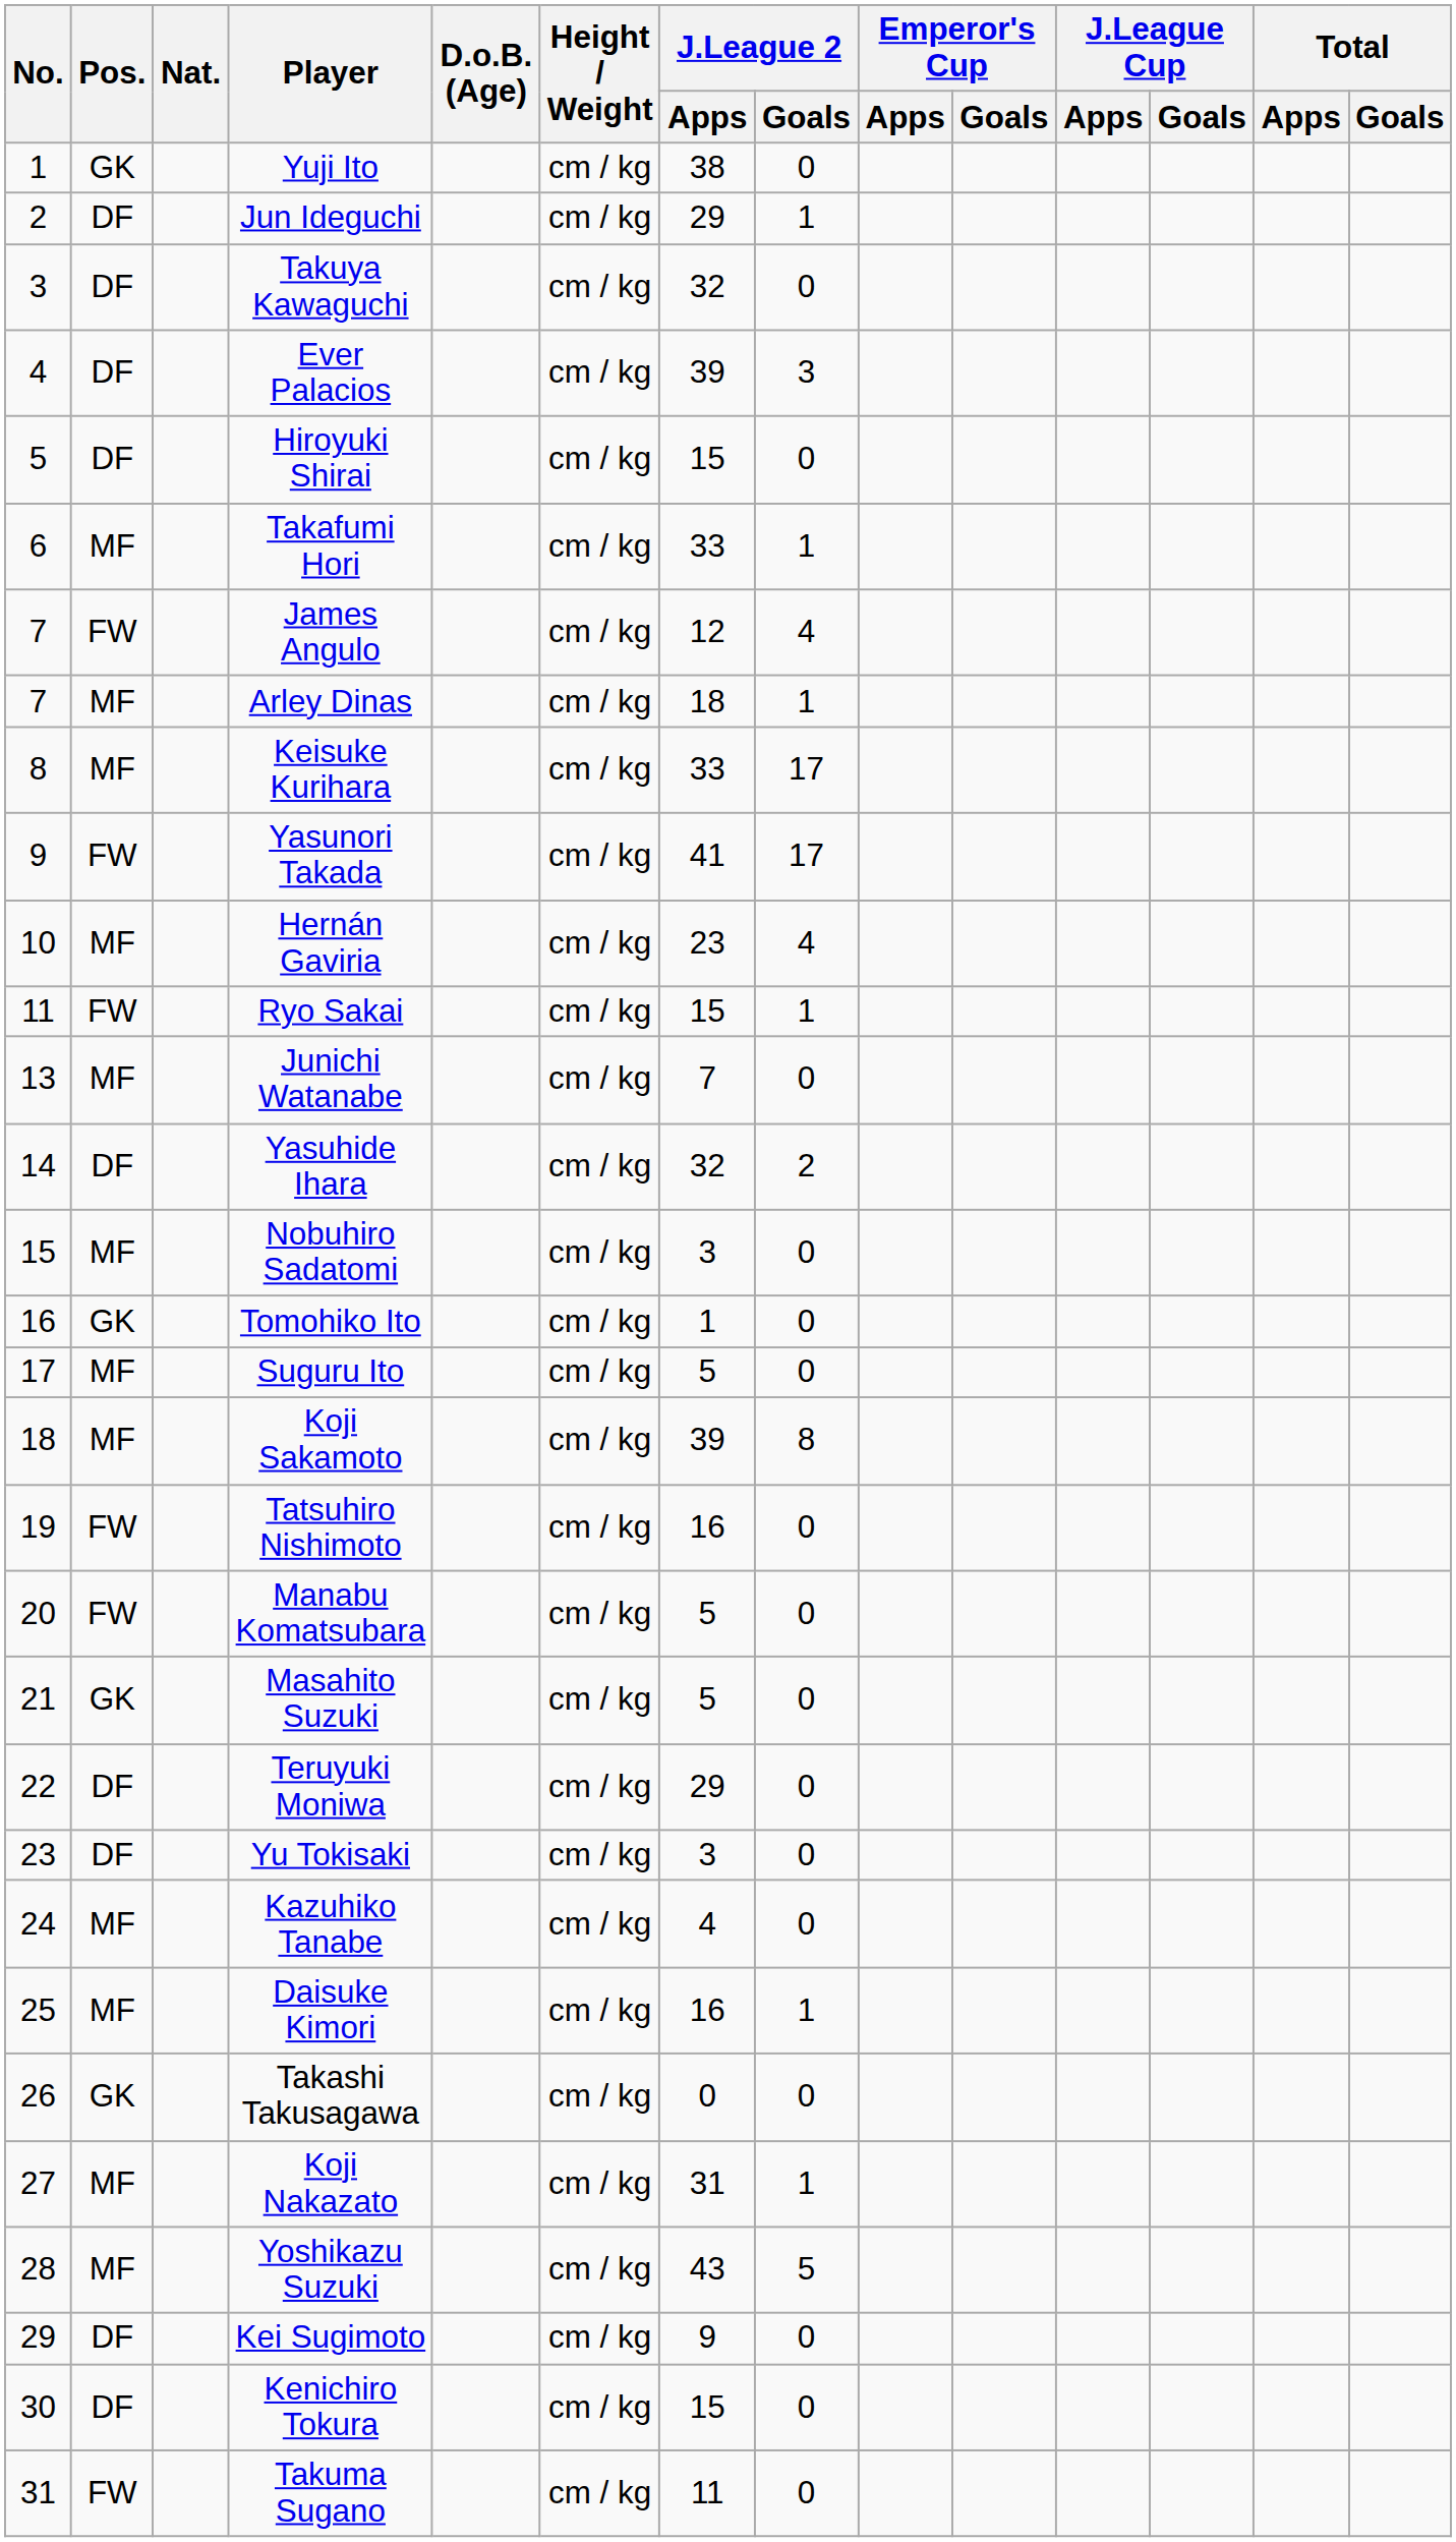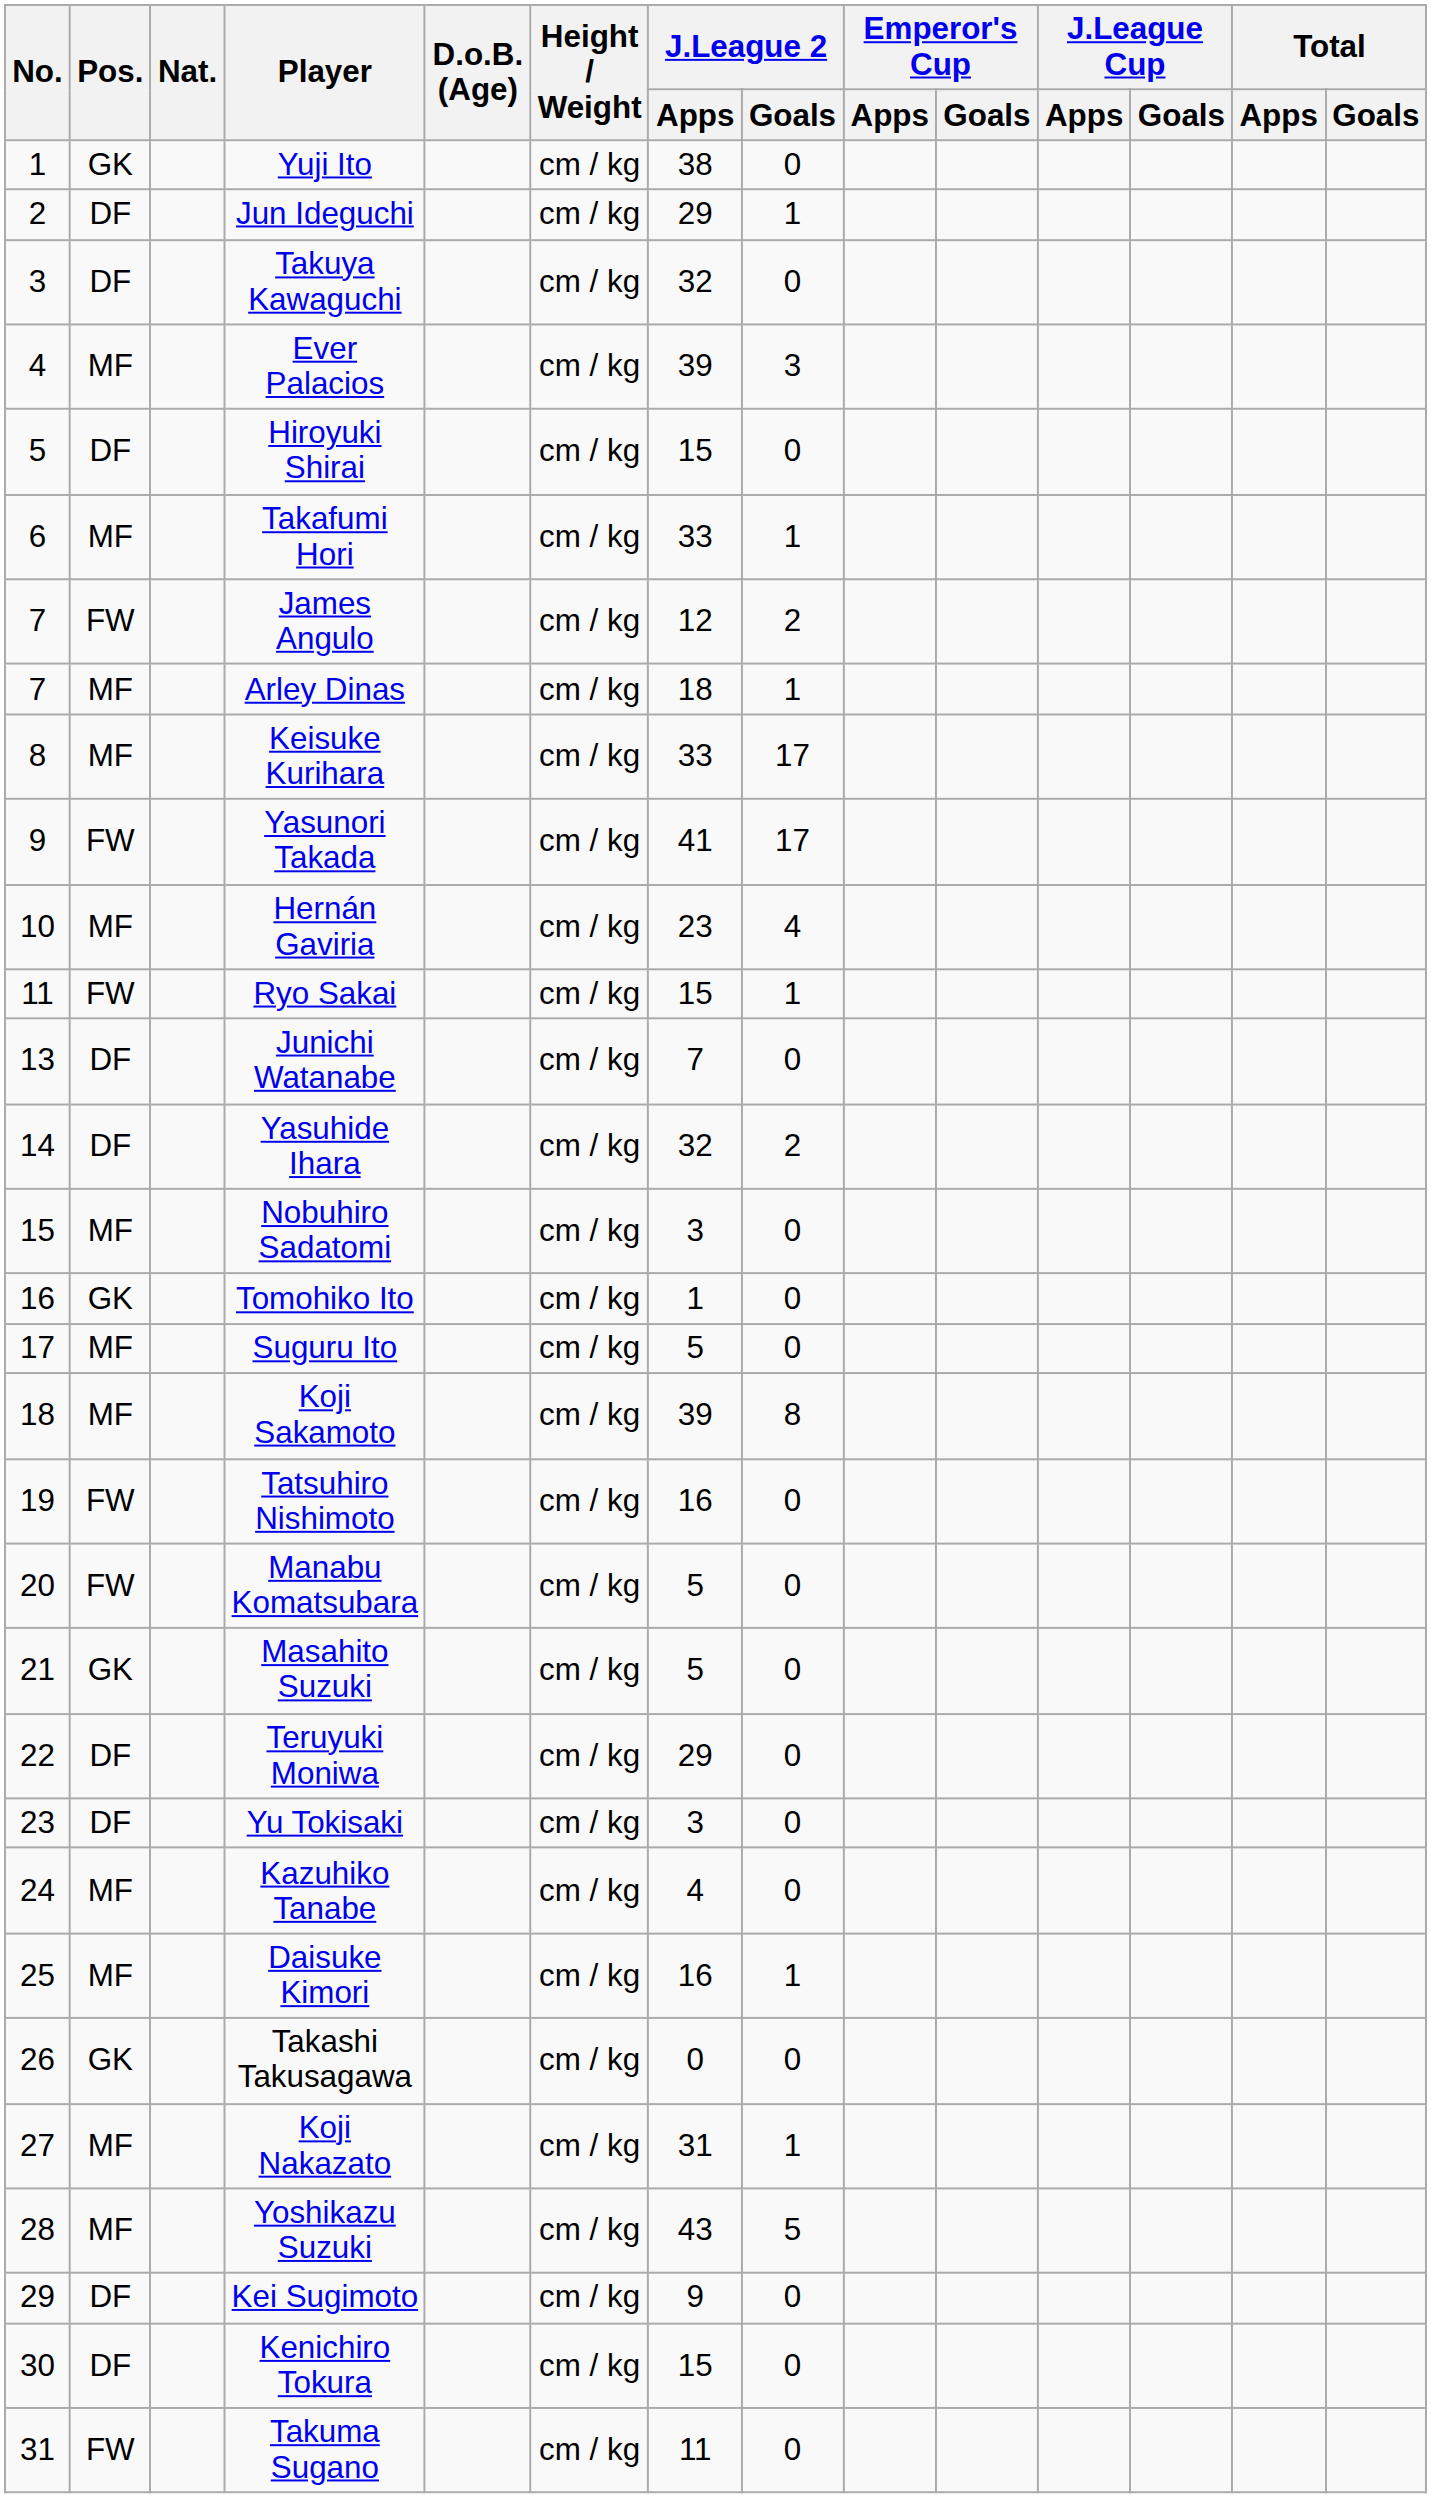Ever Palacios | Pos.: DF -> MF
James Angulo | J.League 2 / Goals: 4 -> 2
Junichi Watanabe | Pos.: MF -> DF
